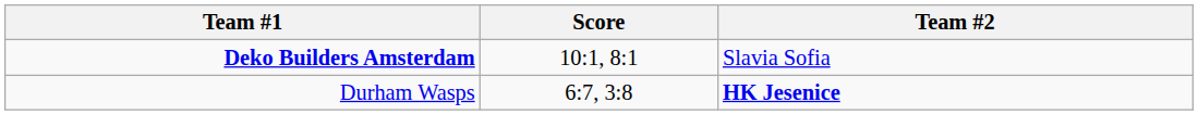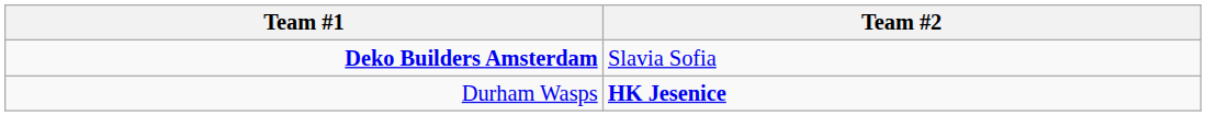- column: Score | 10:1, 8:1 | 6:7, 3:8
